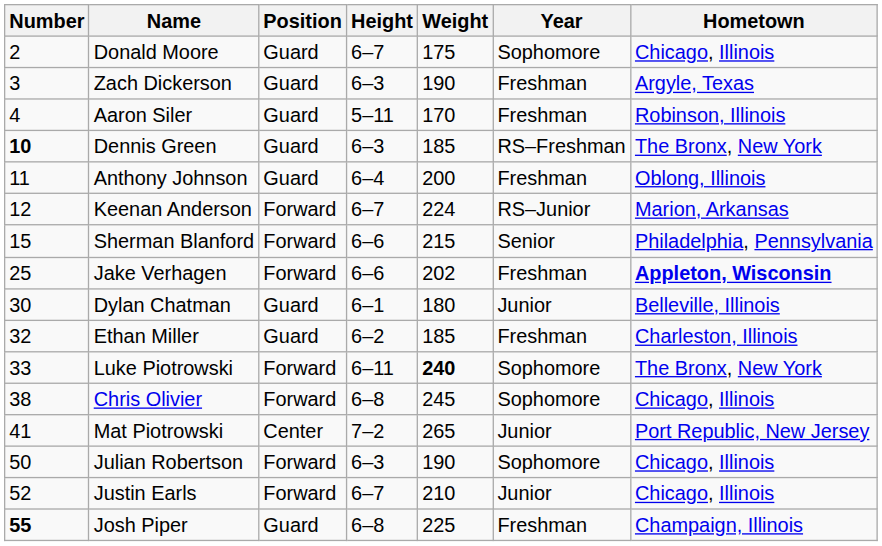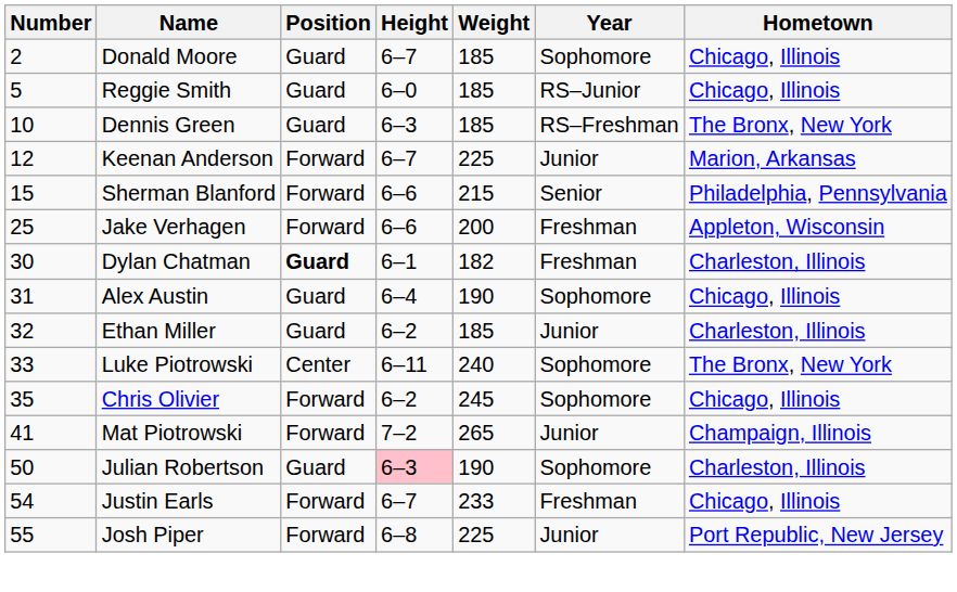Donald Moore | Weight: 175 -> 185
- row: 3 | Zach Dickerson | Guard | 6–3 | 190 | Freshman | Argyle, Texas
- row: 4 | Aaron Siler | Guard | 5–11 | 170 | Freshman | Robinson, Illinois
+ row: 5 | Reggie Smith | Guard | 6–0 | 185 | RS–Junior | Chicago, Illinois
Dennis Green | Number: bold -> normal
- row: 11 | Anthony Johnson | Guard | 6–4 | 200 | Freshman | Oblong, Illinois
Keenan Anderson | Weight: 224 -> 225
Keenan Anderson | Year: RS–Junior -> Junior
Jake Verhagen | Weight: 202 -> 200
Jake Verhagen | Hometown: bold -> normal
Dylan Chatman | Position: normal -> bold
Dylan Chatman | Weight: 180 -> 182
Dylan Chatman | Year: Junior -> Freshman
Dylan Chatman | Hometown: Belleville, Illinois -> Charleston, Illinois
+ row: 31 | Alex Austin | Guard | 6–4 | 190 | Sophomore | Chicago, Illinois
Ethan Miller | Year: Freshman -> Junior
Luke Piotrowski | Position: Forward -> Center
Luke Piotrowski | Weight: bold -> normal
Chris Olivier | Number: 38 -> 35
Chris Olivier | Height: 6–8 -> 6–2
Mat Piotrowski | Position: Center -> Forward
Mat Piotrowski | Hometown: Port Republic, New Jersey -> Champaign, Illinois
Julian Robertson | Position: Forward -> Guard
Julian Robertson | Height: no background -> pink background
Julian Robertson | Hometown: Chicago, Illinois -> Charleston, Illinois
Justin Earls | Number: 52 -> 54
Justin Earls | Weight: 210 -> 233
Justin Earls | Year: Junior -> Freshman
Josh Piper | Number: bold -> normal
Josh Piper | Position: Guard -> Forward
Josh Piper | Year: Freshman -> Junior
Josh Piper | Hometown: Champaign, Illinois -> Port Republic, New Jersey
